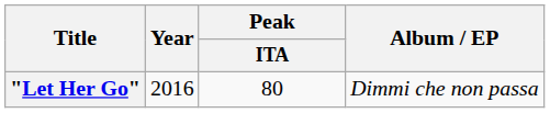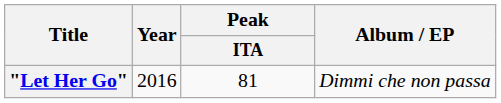"Let Her Go" | Peak / ITA: 80 -> 81
